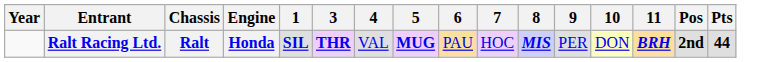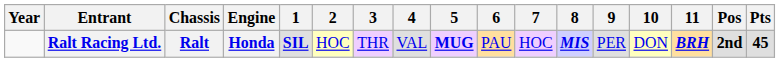+ column: 2 | HOC
Ralt Racing Ltd. | 3: bold -> normal
Ralt Racing Ltd. | Pts: 44 -> 45
